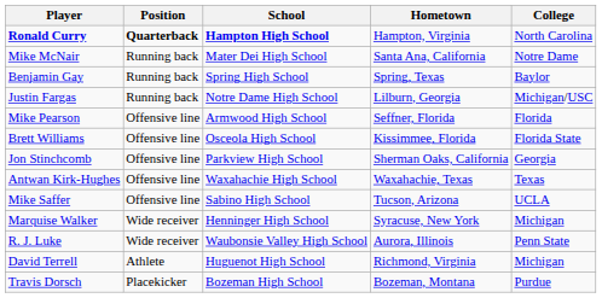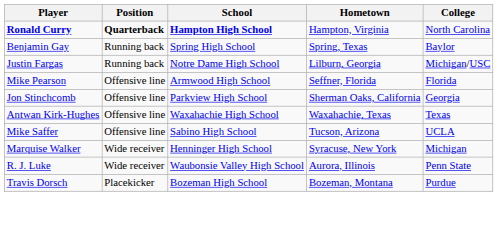- row: Mike McNair | Running back | Mater Dei High School | Santa Ana, California | Notre Dame
- row: Brett Williams | Offensive line | Osceola High School | Kissimmee, Florida | Florida State
- row: David Terrell | Athlete | Huguenot High School | Richmond, Virginia | Michigan
